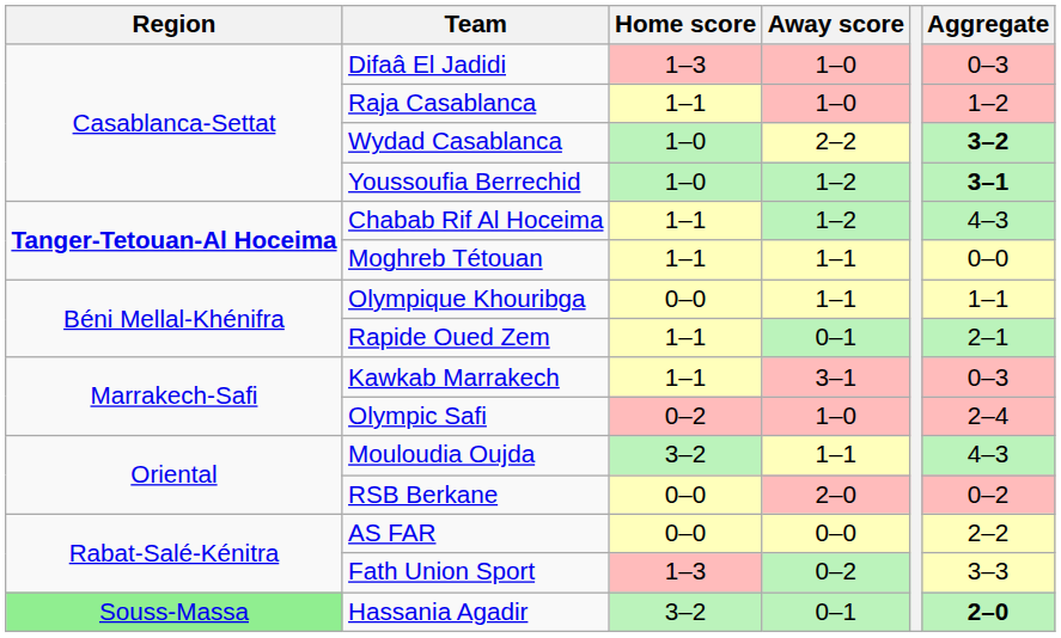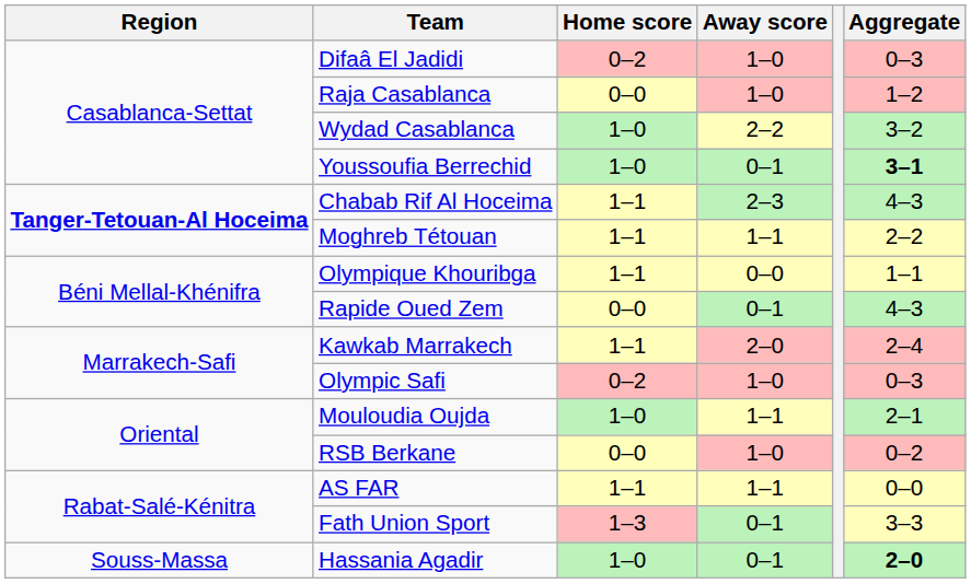Difaâ El Jadidi | Home score: 1–3 -> 0–2
Raja Casablanca | Home score: 1–1 -> 0–0
Wydad Casablanca | Aggregate: bold -> normal
Youssoufia Berrechid | Away score: 1–2 -> 0–1
Chabab Rif Al Hoceima | Away score: 1–2 -> 2–3
Moghreb Tétouan | Aggregate: 0–0 -> 2–2
Olympique Khouribga | Home score: 0–0 -> 1–1
Olympique Khouribga | Away score: 1–1 -> 0–0
Rapide Oued Zem | Home score: 1–1 -> 0–0
Rapide Oued Zem | Aggregate: 2–1 -> 4–3
Kawkab Marrakech | Away score: 3–1 -> 2–0
Kawkab Marrakech | Aggregate: 0–3 -> 2–4
Olympic Safi | Aggregate: 2–4 -> 0–3
Mouloudia Oujda | Home score: 3–2 -> 1–0
Mouloudia Oujda | Aggregate: 4–3 -> 2–1
RSB Berkane | Away score: 2–0 -> 1–0
AS FAR | Home score: 0–0 -> 1–1
AS FAR | Away score: 0–0 -> 1–1
AS FAR | Aggregate: 2–2 -> 0–0
Fath Union Sport | Away score: 0–2 -> 0–1
Hassania Agadir | Region: lightgreen background -> no background
Hassania Agadir | Home score: 3–2 -> 1–0
